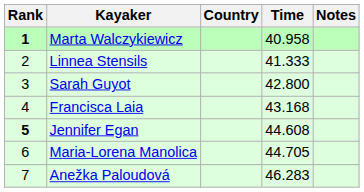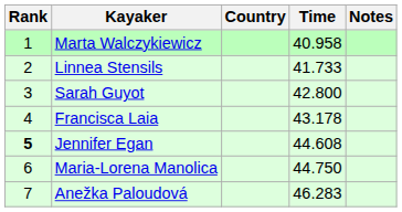Marta Walczykiewicz | Rank: bold -> normal
Linnea Stensils | Time: 41.333 -> 41.733
Francisca Laia | Time: 43.168 -> 43.178
Maria-Lorena Manolica | Time: 44.705 -> 44.750
